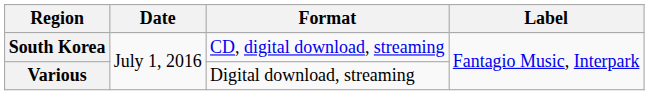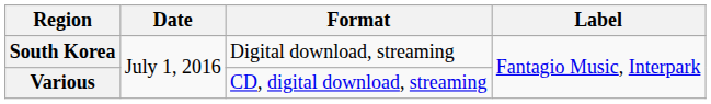South Korea | Format: CD, digital download, streaming -> Digital download, streaming
Various | Format: Digital download, streaming -> CD, digital download, streaming
